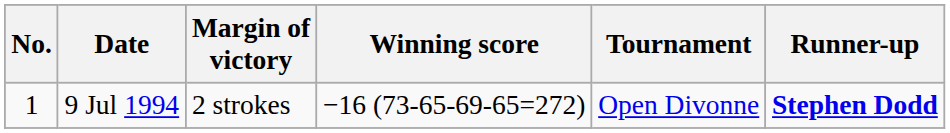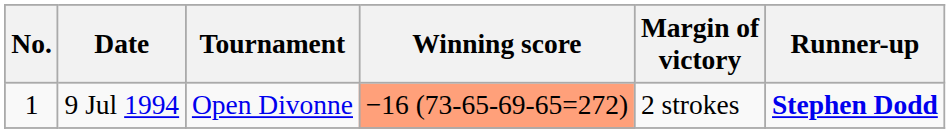columns swapped: Tournament <-> Margin of victory
9 Jul 1994 | Winning score: no background -> lightsalmon background
